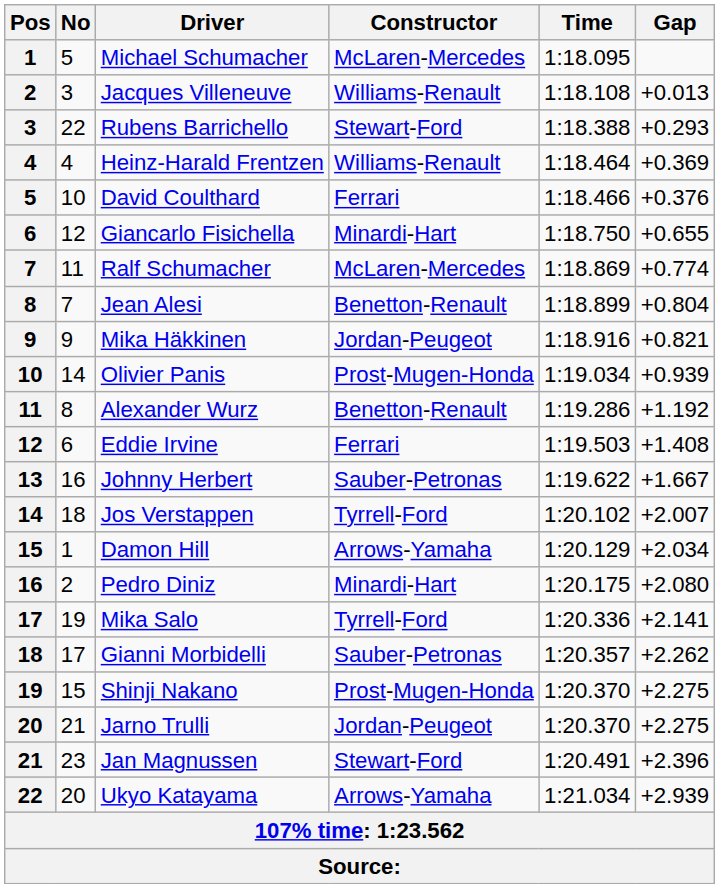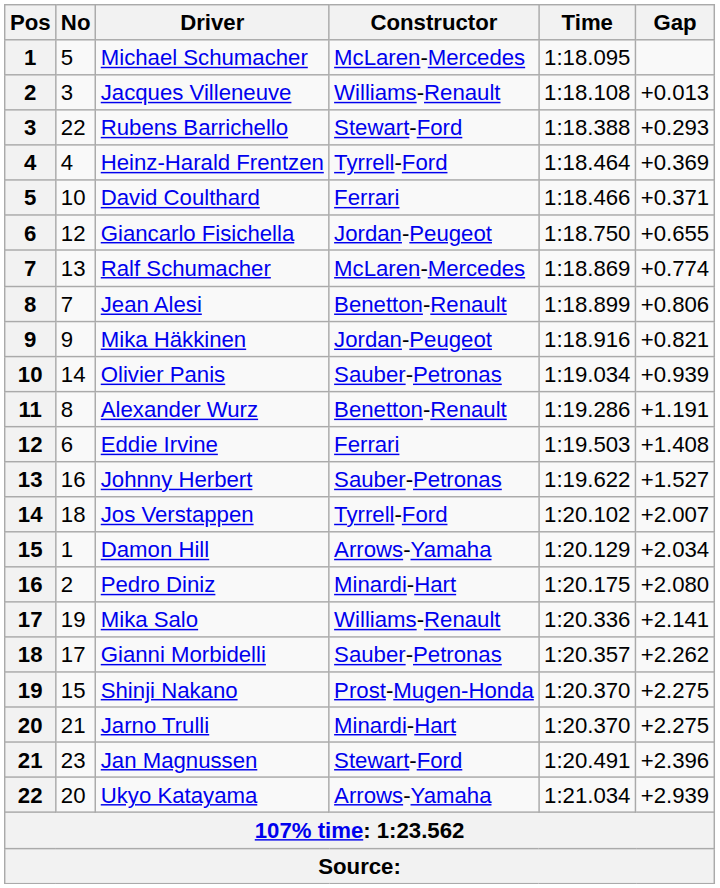Heinz-Harald Frentzen | Constructor: Williams-Renault -> Tyrrell-Ford
David Coulthard | Gap: +0.376 -> +0.371
Giancarlo Fisichella | Constructor: Minardi-Hart -> Jordan-Peugeot
Ralf Schumacher | No: 11 -> 13
Jean Alesi | Gap: +0.804 -> +0.806
Olivier Panis | Constructor: Prost-Mugen-Honda -> Sauber-Petronas
Alexander Wurz | Gap: +1.192 -> +1.191
Johnny Herbert | Gap: +1.667 -> +1.527
Mika Salo | Constructor: Tyrrell-Ford -> Williams-Renault
Jarno Trulli | Constructor: Jordan-Peugeot -> Minardi-Hart
